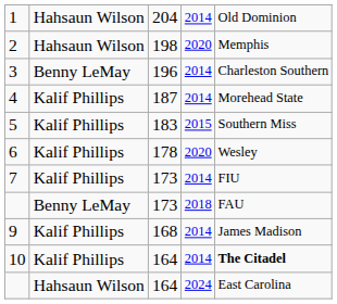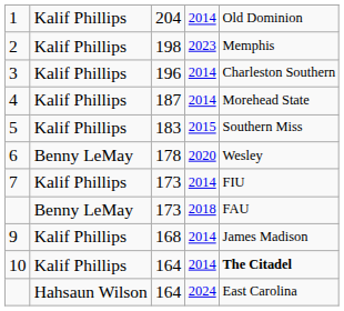1 | column 2: Hahsaun Wilson -> Kalif Phillips
2 | column 2: Hahsaun Wilson -> Kalif Phillips
2 | column 4: 2020 -> 2023
3 | column 2: Benny LeMay -> Kalif Phillips
6 | column 2: Kalif Phillips -> Benny LeMay
